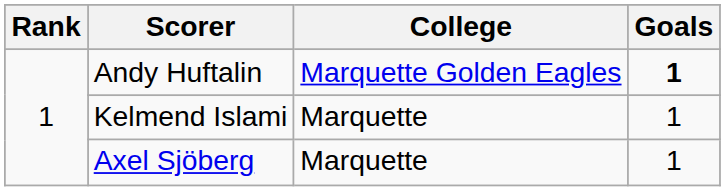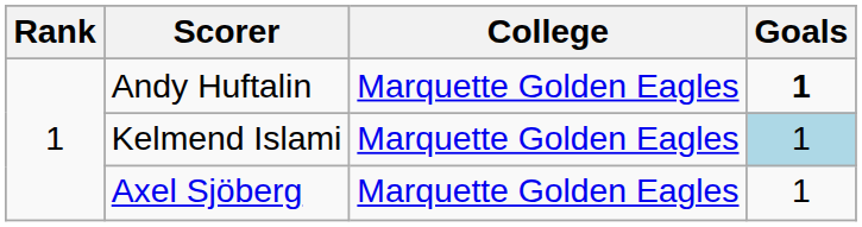Kelmend Islami | College: Marquette -> Marquette Golden Eagles
Kelmend Islami | Goals: no background -> lightblue background
Axel Sjöberg | College: Marquette -> Marquette Golden Eagles
